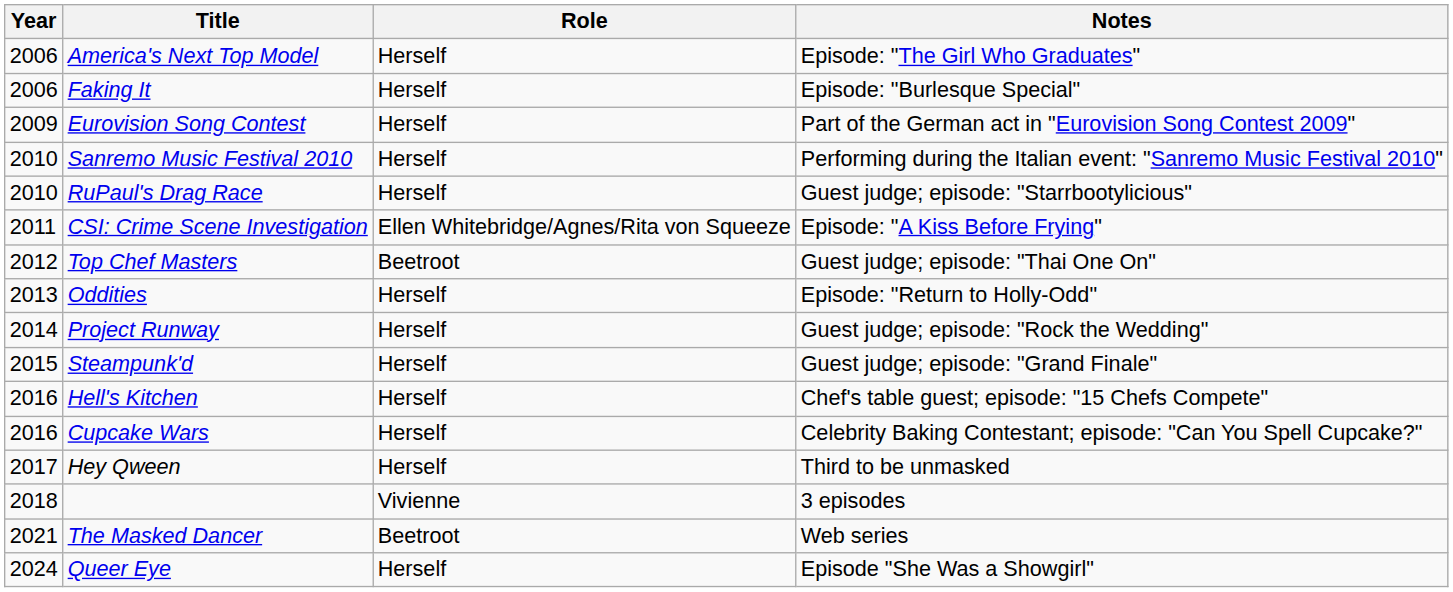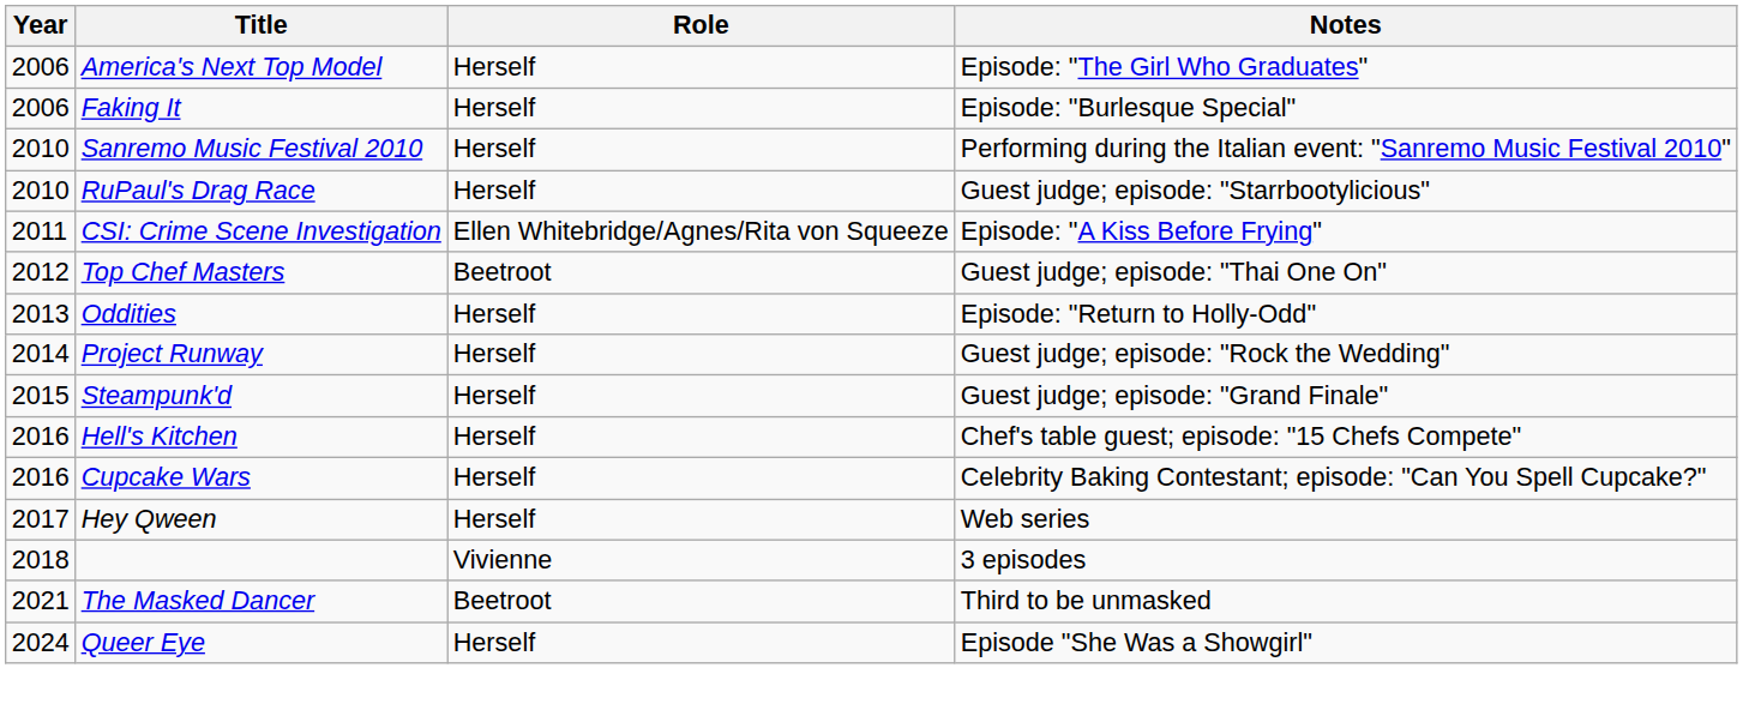- row: 2009 | Eurovision Song Contest | Herself | Part of the German act in "Eurovision Song Contest 2009"
Hey Qween | Notes: Third to be unmasked -> Web series
The Masked Dancer | Notes: Web series -> Third to be unmasked
